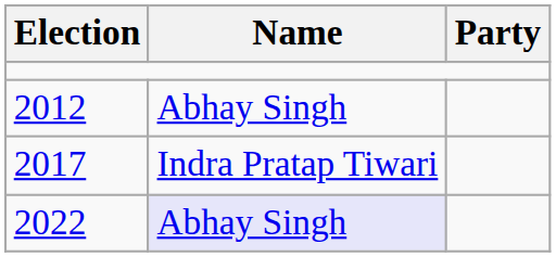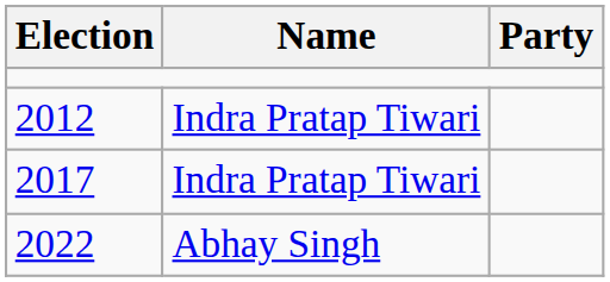2012 | Name: Abhay Singh -> Indra Pratap Tiwari
2022 | Name: lavender background -> no background
